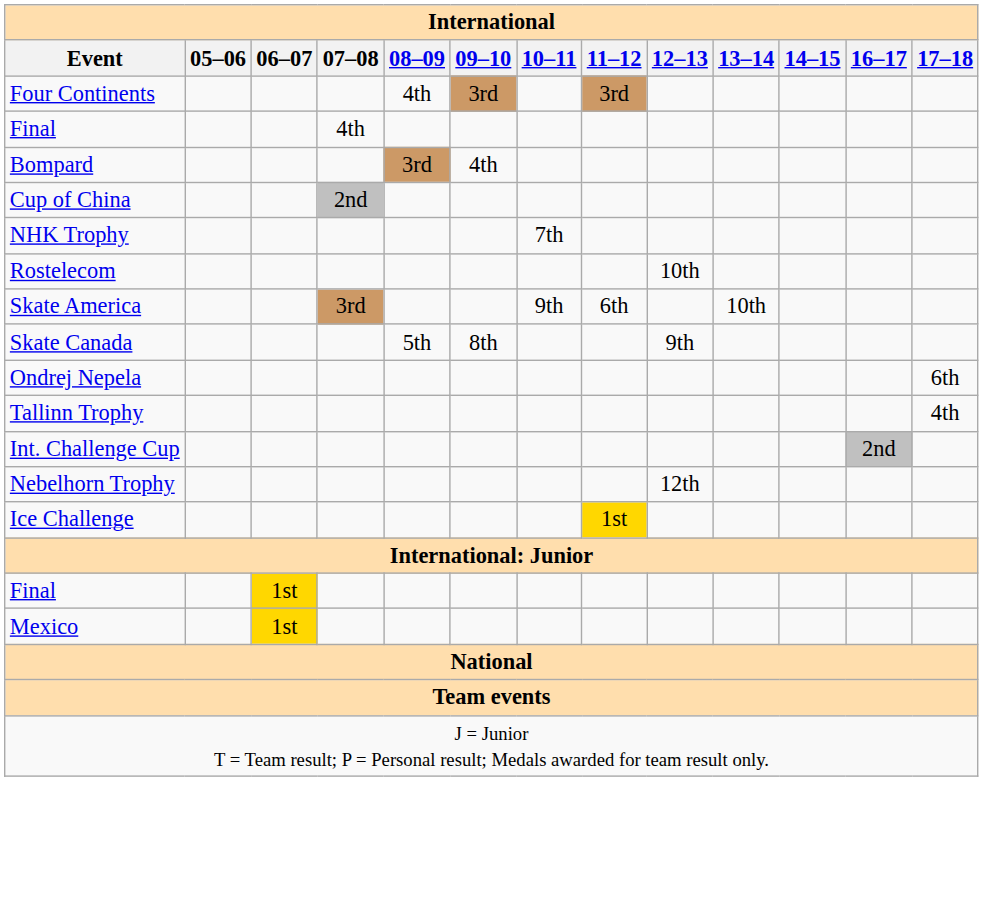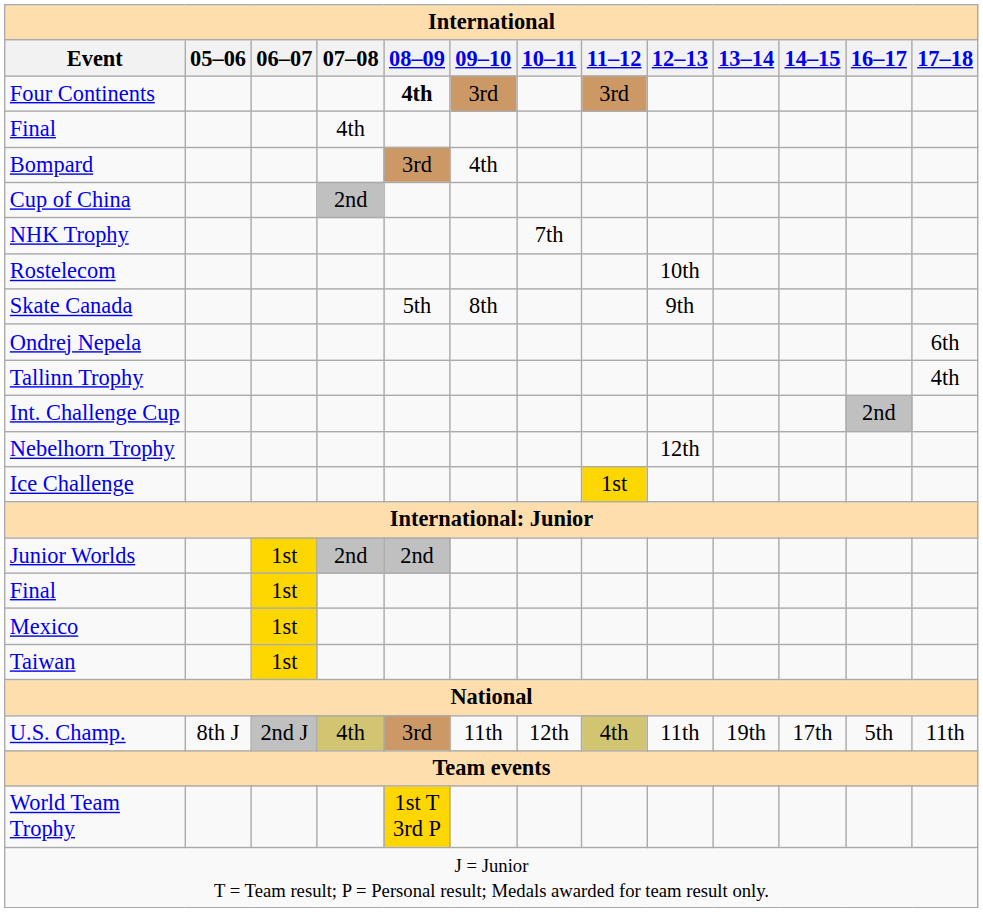Four Continents | 08–09: normal -> bold
- row: Skate America | 3rd | 9th | 6th | 10th
+ row: Junior Worlds | 1st | 2nd | 2nd
+ row: Taiwan | 1st
+ row: U.S. Champ. | 8th J | 2nd J | 4th | 3rd | 11th | 12th | 4th | 11th | 19th | 17th | 5th | 11th
+ row: World Team Trophy | 1st T 3rd P
